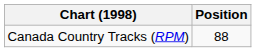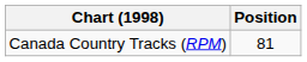Canada Country Tracks (RPM) | Position: 88 -> 81
